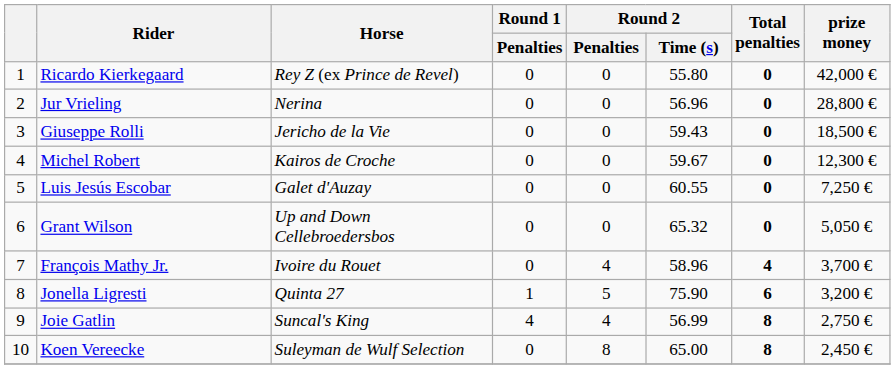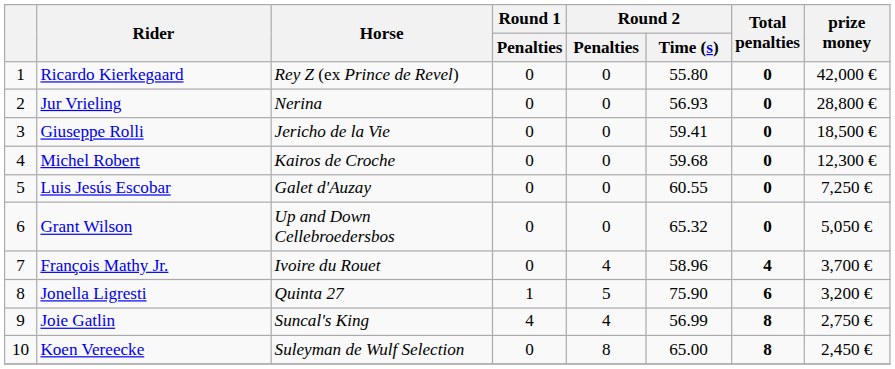Jur Vrieling | Round 2 / Time (s): 56.96 -> 56.93
Giuseppe Rolli | Round 2 / Time (s): 59.43 -> 59.41
Michel Robert | Round 2 / Time (s): 59.67 -> 59.68
